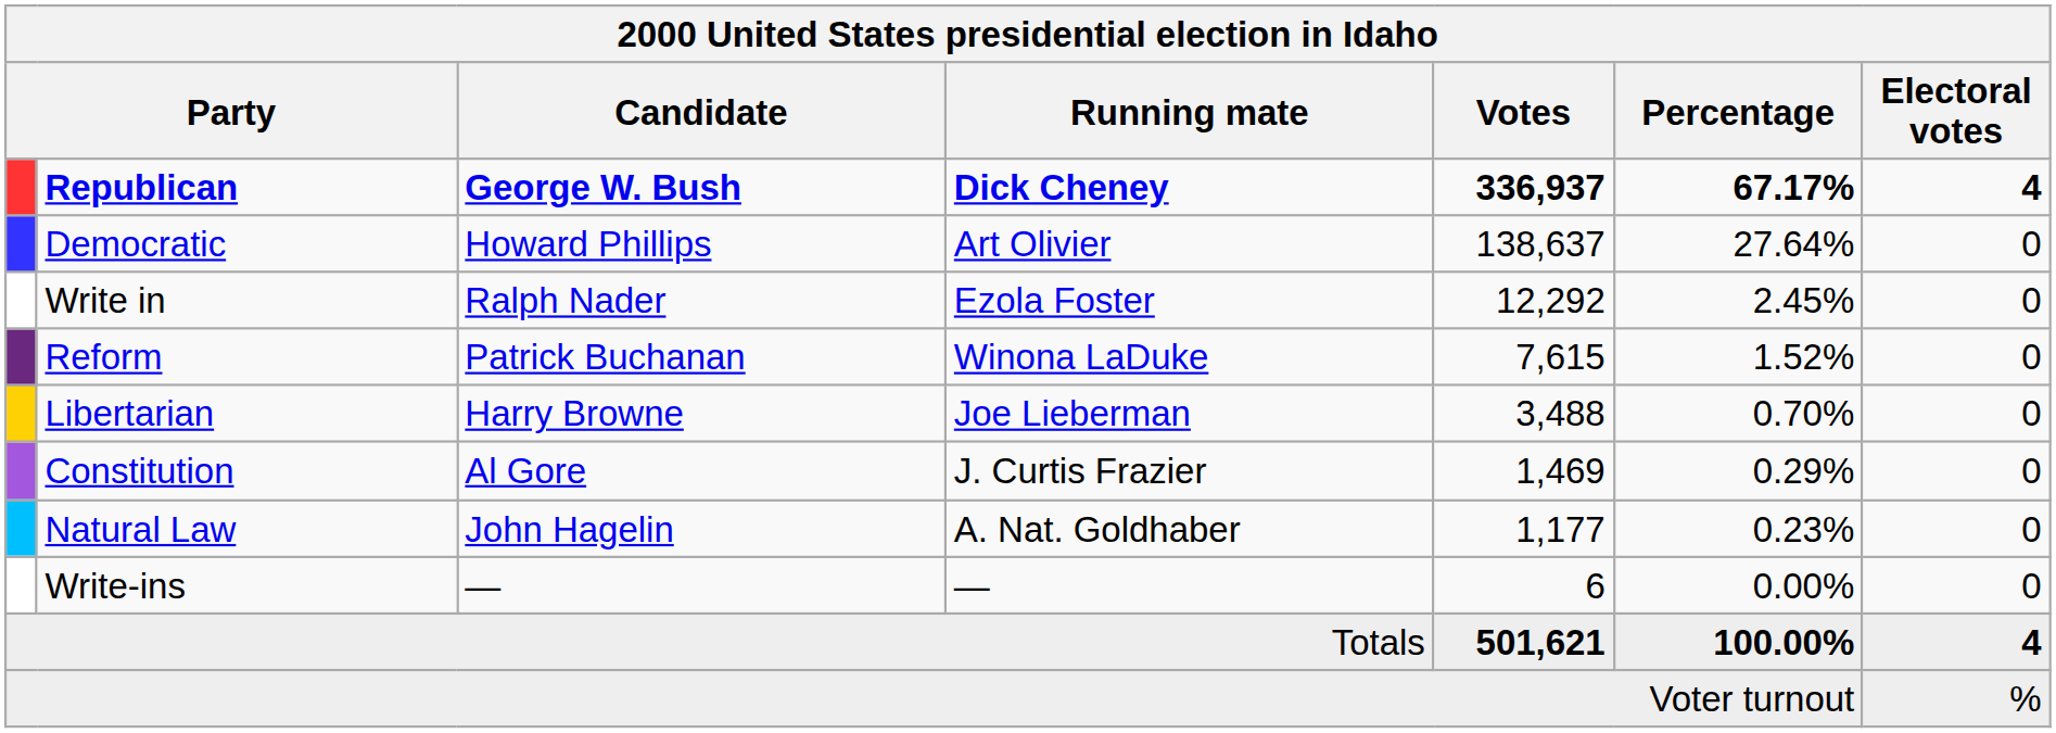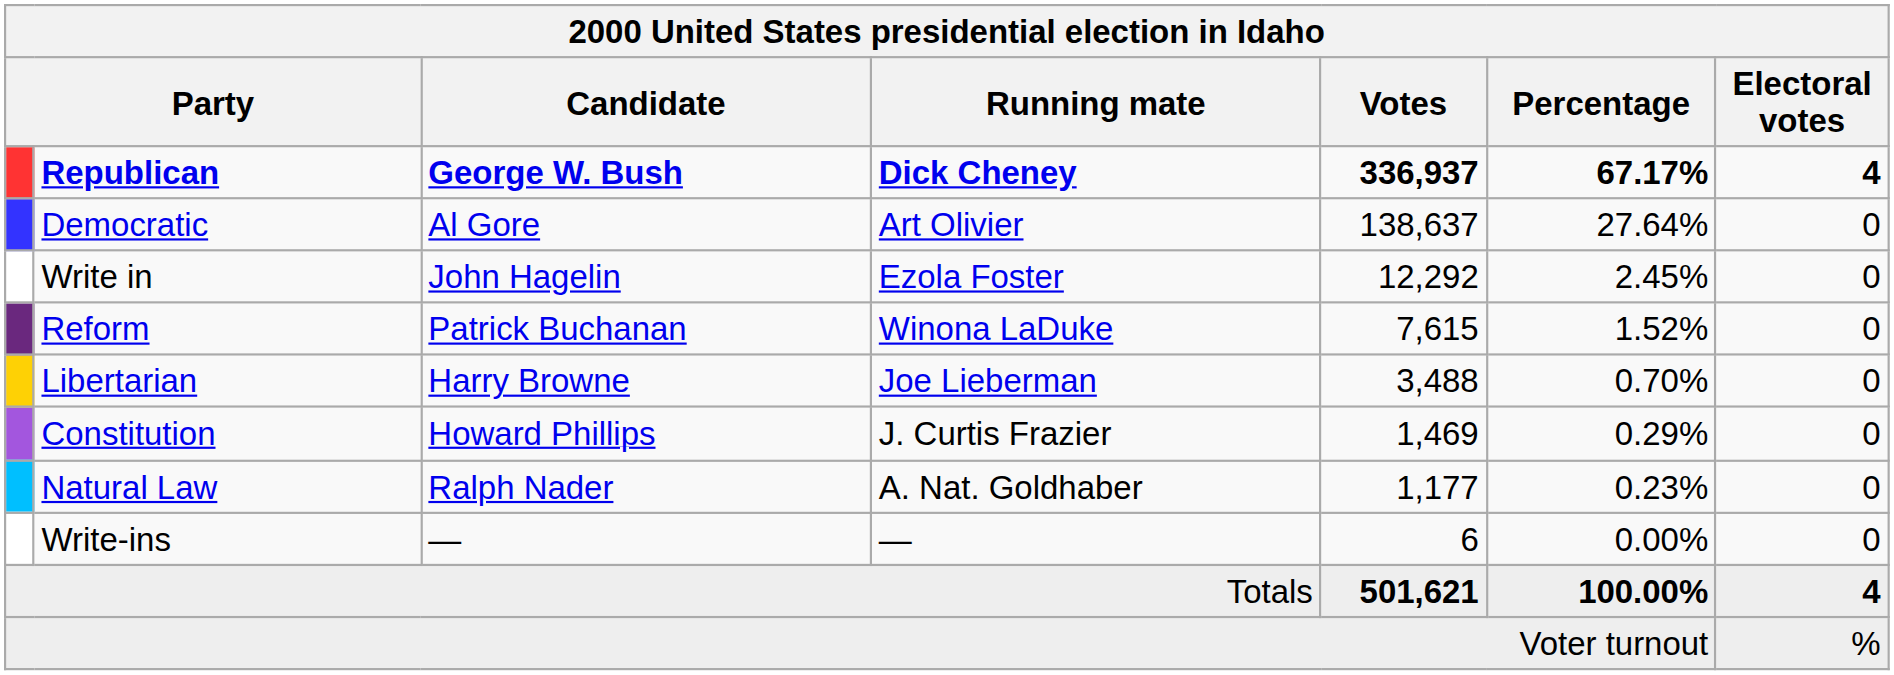Democratic | Candidate: Howard Phillips -> Al Gore
Write in | Candidate: Ralph Nader -> John Hagelin
Constitution | Candidate: Al Gore -> Howard Phillips
Natural Law | Candidate: John Hagelin -> Ralph Nader
